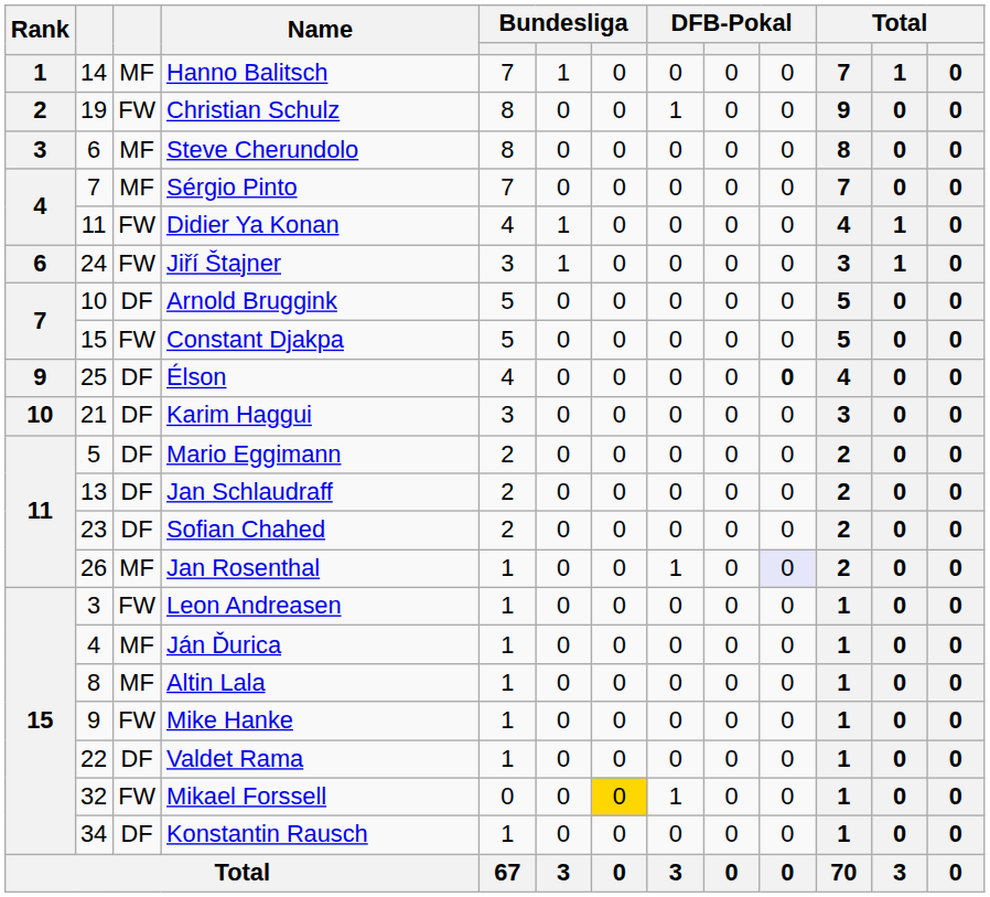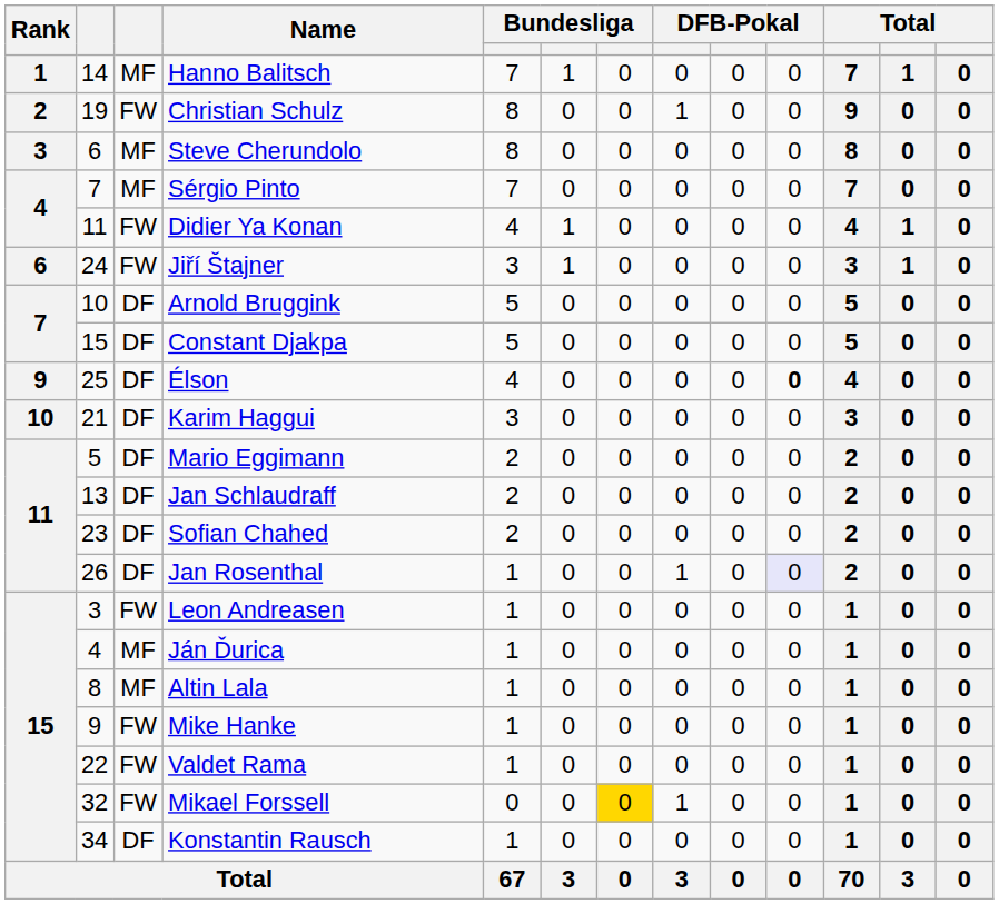Constant Djakpa | column 3: FW -> DF
Jan Rosenthal | column 3: MF -> DF
Valdet Rama | column 3: DF -> FW
